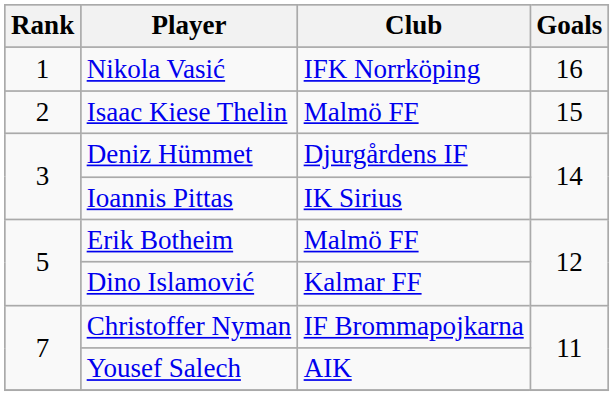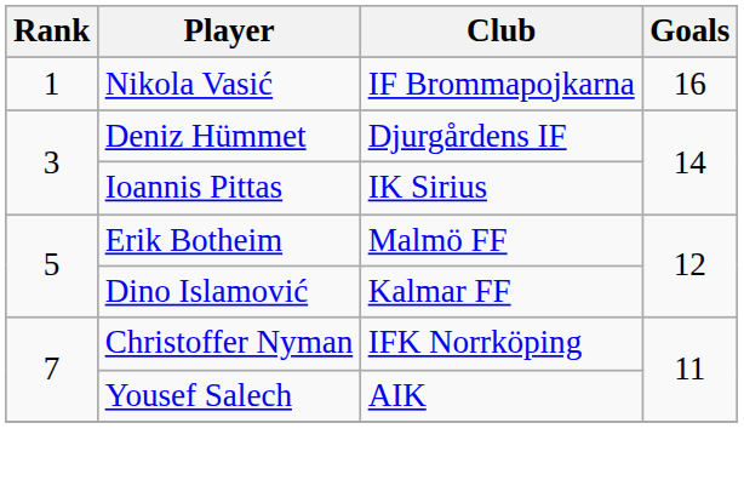Nikola Vasić | Club: IFK Norrköping -> IF Brommapojkarna
- row: 2 | Isaac Kiese Thelin | Malmö FF | 15
Christoffer Nyman | Club: IF Brommapojkarna -> IFK Norrköping
